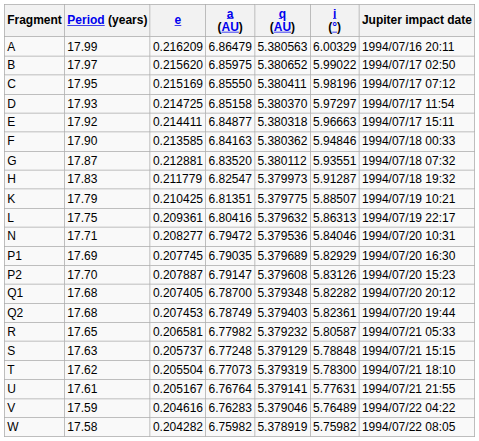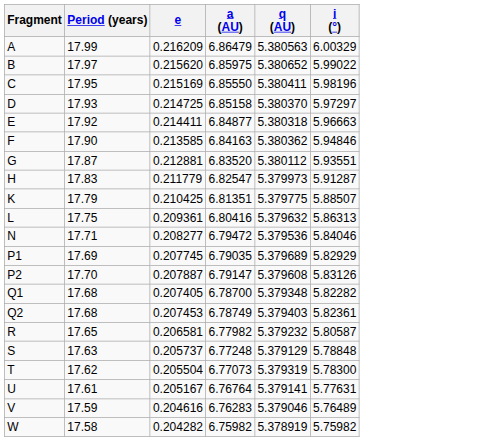- column: Jupiter impact date | 1994/07/16 20:11 | 1994/07/17 02:50 | 1994/07/17 07:12 | 1994/07/17 11:54 | 1994/07/17 15:11 | 1994/07/18 00:33 | 1994/07/18 07:32 | 1994/07/18 19:32 | 1994/07/19 10:21 | 1994/07/19 22:17 | 1994/07/20 10:31 | 1994/07/20 16:30 | 1994/07/20 15:23 | 1994/07/20 20:12 | 1994/07/20 19:44 | 1994/07/21 05:33 | 1994/07/21 15:15 | 1994/07/21 18:10 | 1994/07/21 21:55 | 1994/07/22 04:22 | 1994/07/22 08:05
